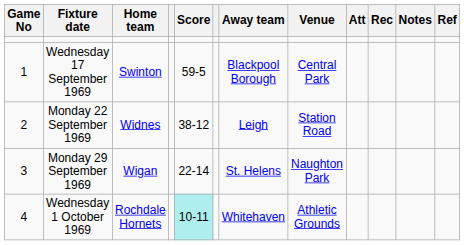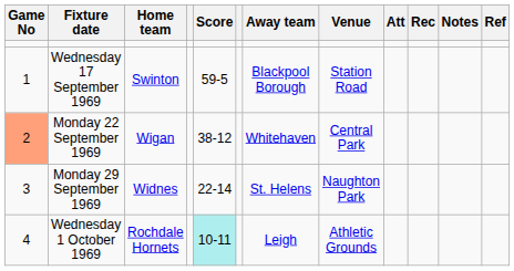Wednesday 17 September 1969 | Venue: Central Park -> Station Road
Monday 22 September 1969 | Game No: no background -> lightsalmon background
Monday 22 September 1969 | Home team: Widnes -> Wigan
Monday 22 September 1969 | Away team: Leigh -> Whitehaven
Monday 22 September 1969 | Venue: Station Road -> Central Park
Monday 29 September 1969 | Home team: Wigan -> Widnes
Wednesday 1 October 1969 | Away team: Whitehaven -> Leigh
